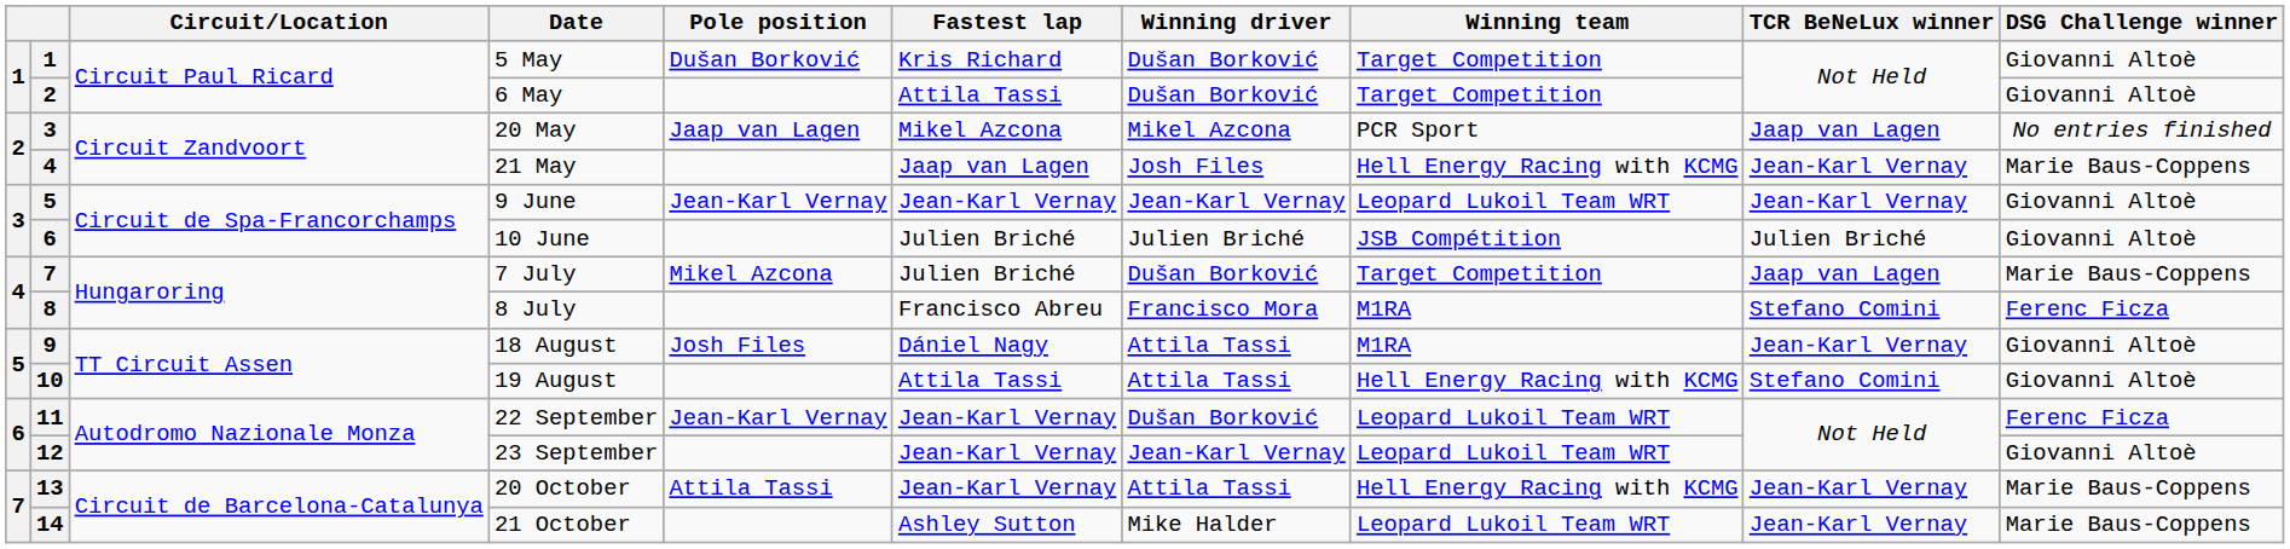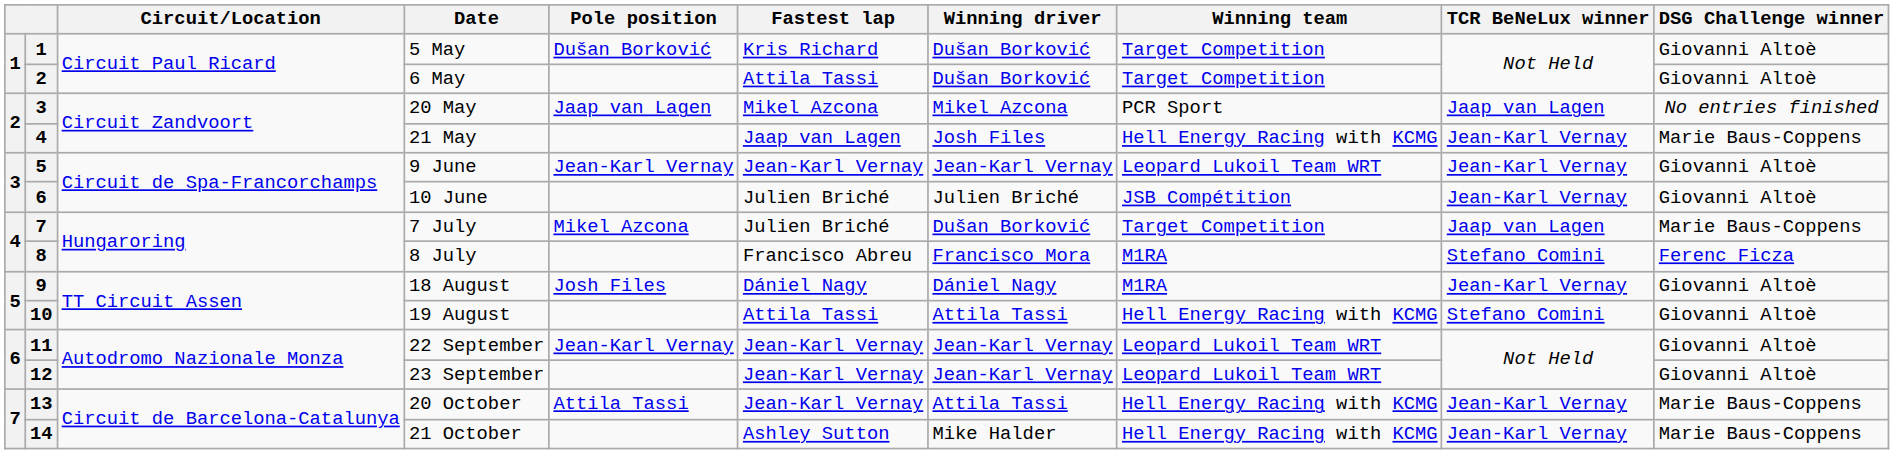10 June | TCR BeNeLux winner: Julien Briché -> Jean-Karl Vernay
18 August | Winning driver: Attila Tassi -> Dániel Nagy
22 September | Winning driver: Dušan Borković -> Jean-Karl Vernay
22 September | DSG Challenge winner: Ferenc Ficza -> Giovanni Altoè
21 October | Winning team: Leopard Lukoil Team WRT -> Hell Energy Racing with KCMG
